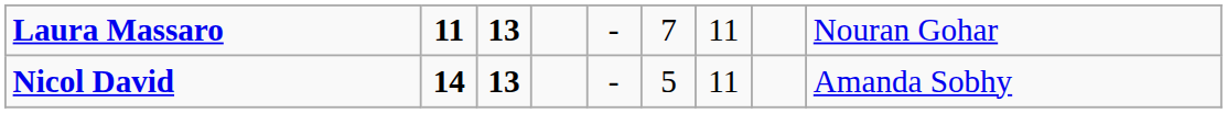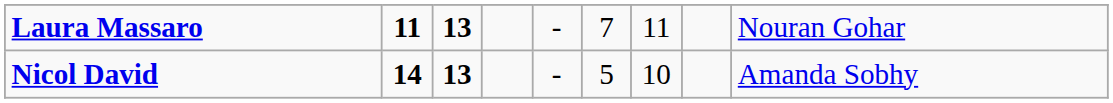Nicol David | column 7: 11 -> 10
